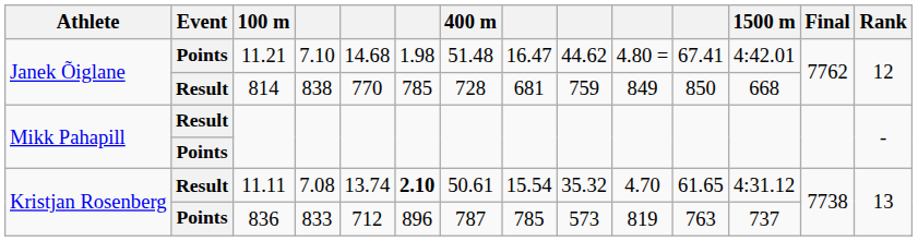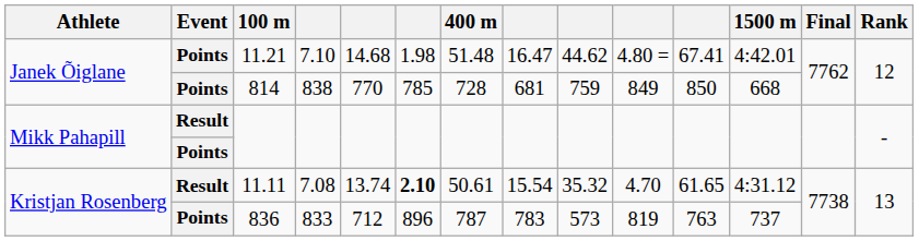814 | Event: Result -> Points
836 | column 8: 785 -> 783
